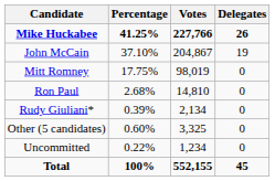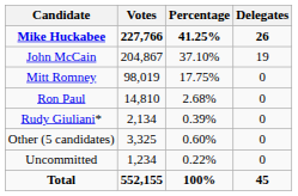columns swapped: Votes <-> Percentage
